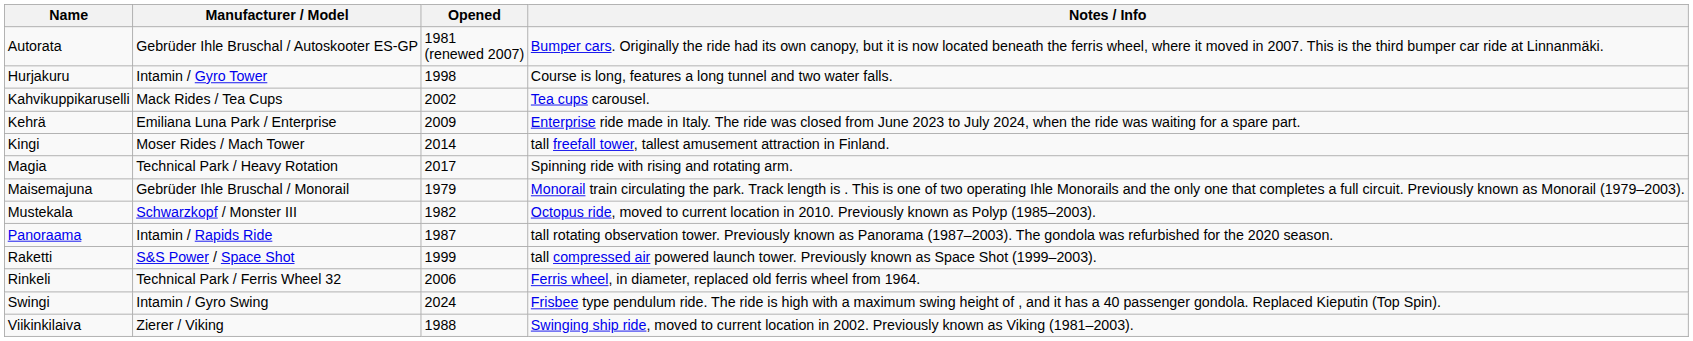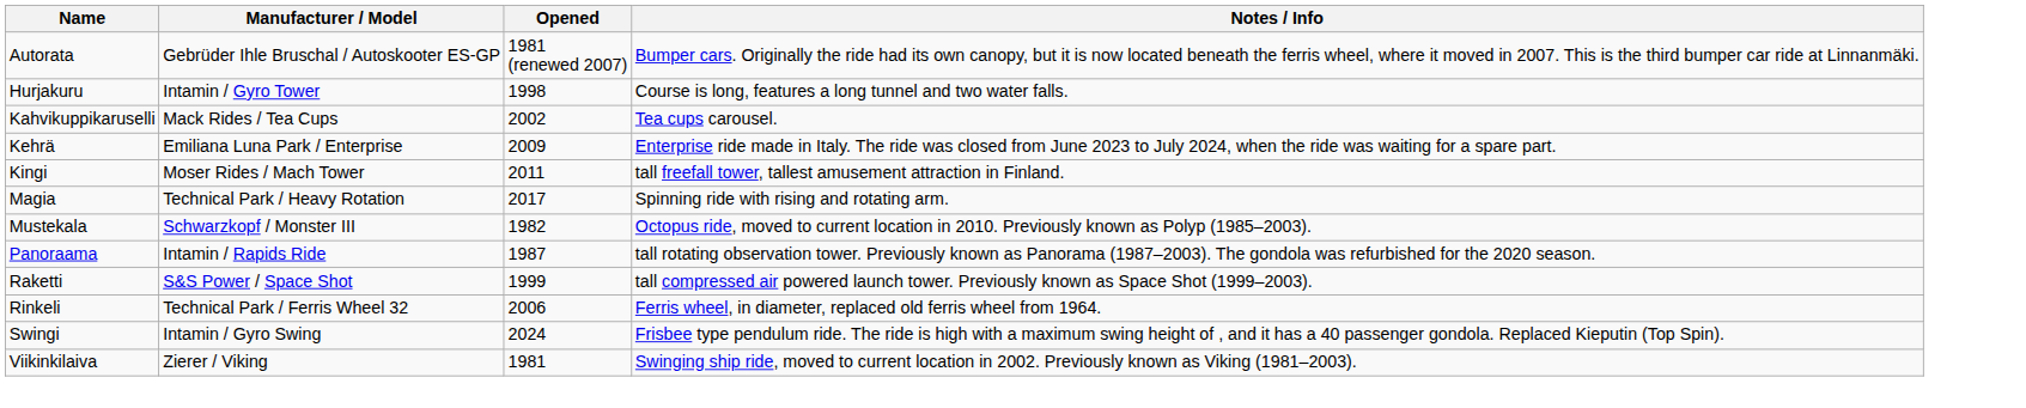Kingi | Opened: 2014 -> 2011
- row: Maisemajuna | Gebrüder Ihle Bruschal / Monorail | 1979 | Monorail train circulating the park. Track length is . This is one of two operating Ihle Monorails and the only one that completes a full circuit. Previously known as Monorail (1979–2003).
Viikinkilaiva | Opened: 1988 -> 1981
